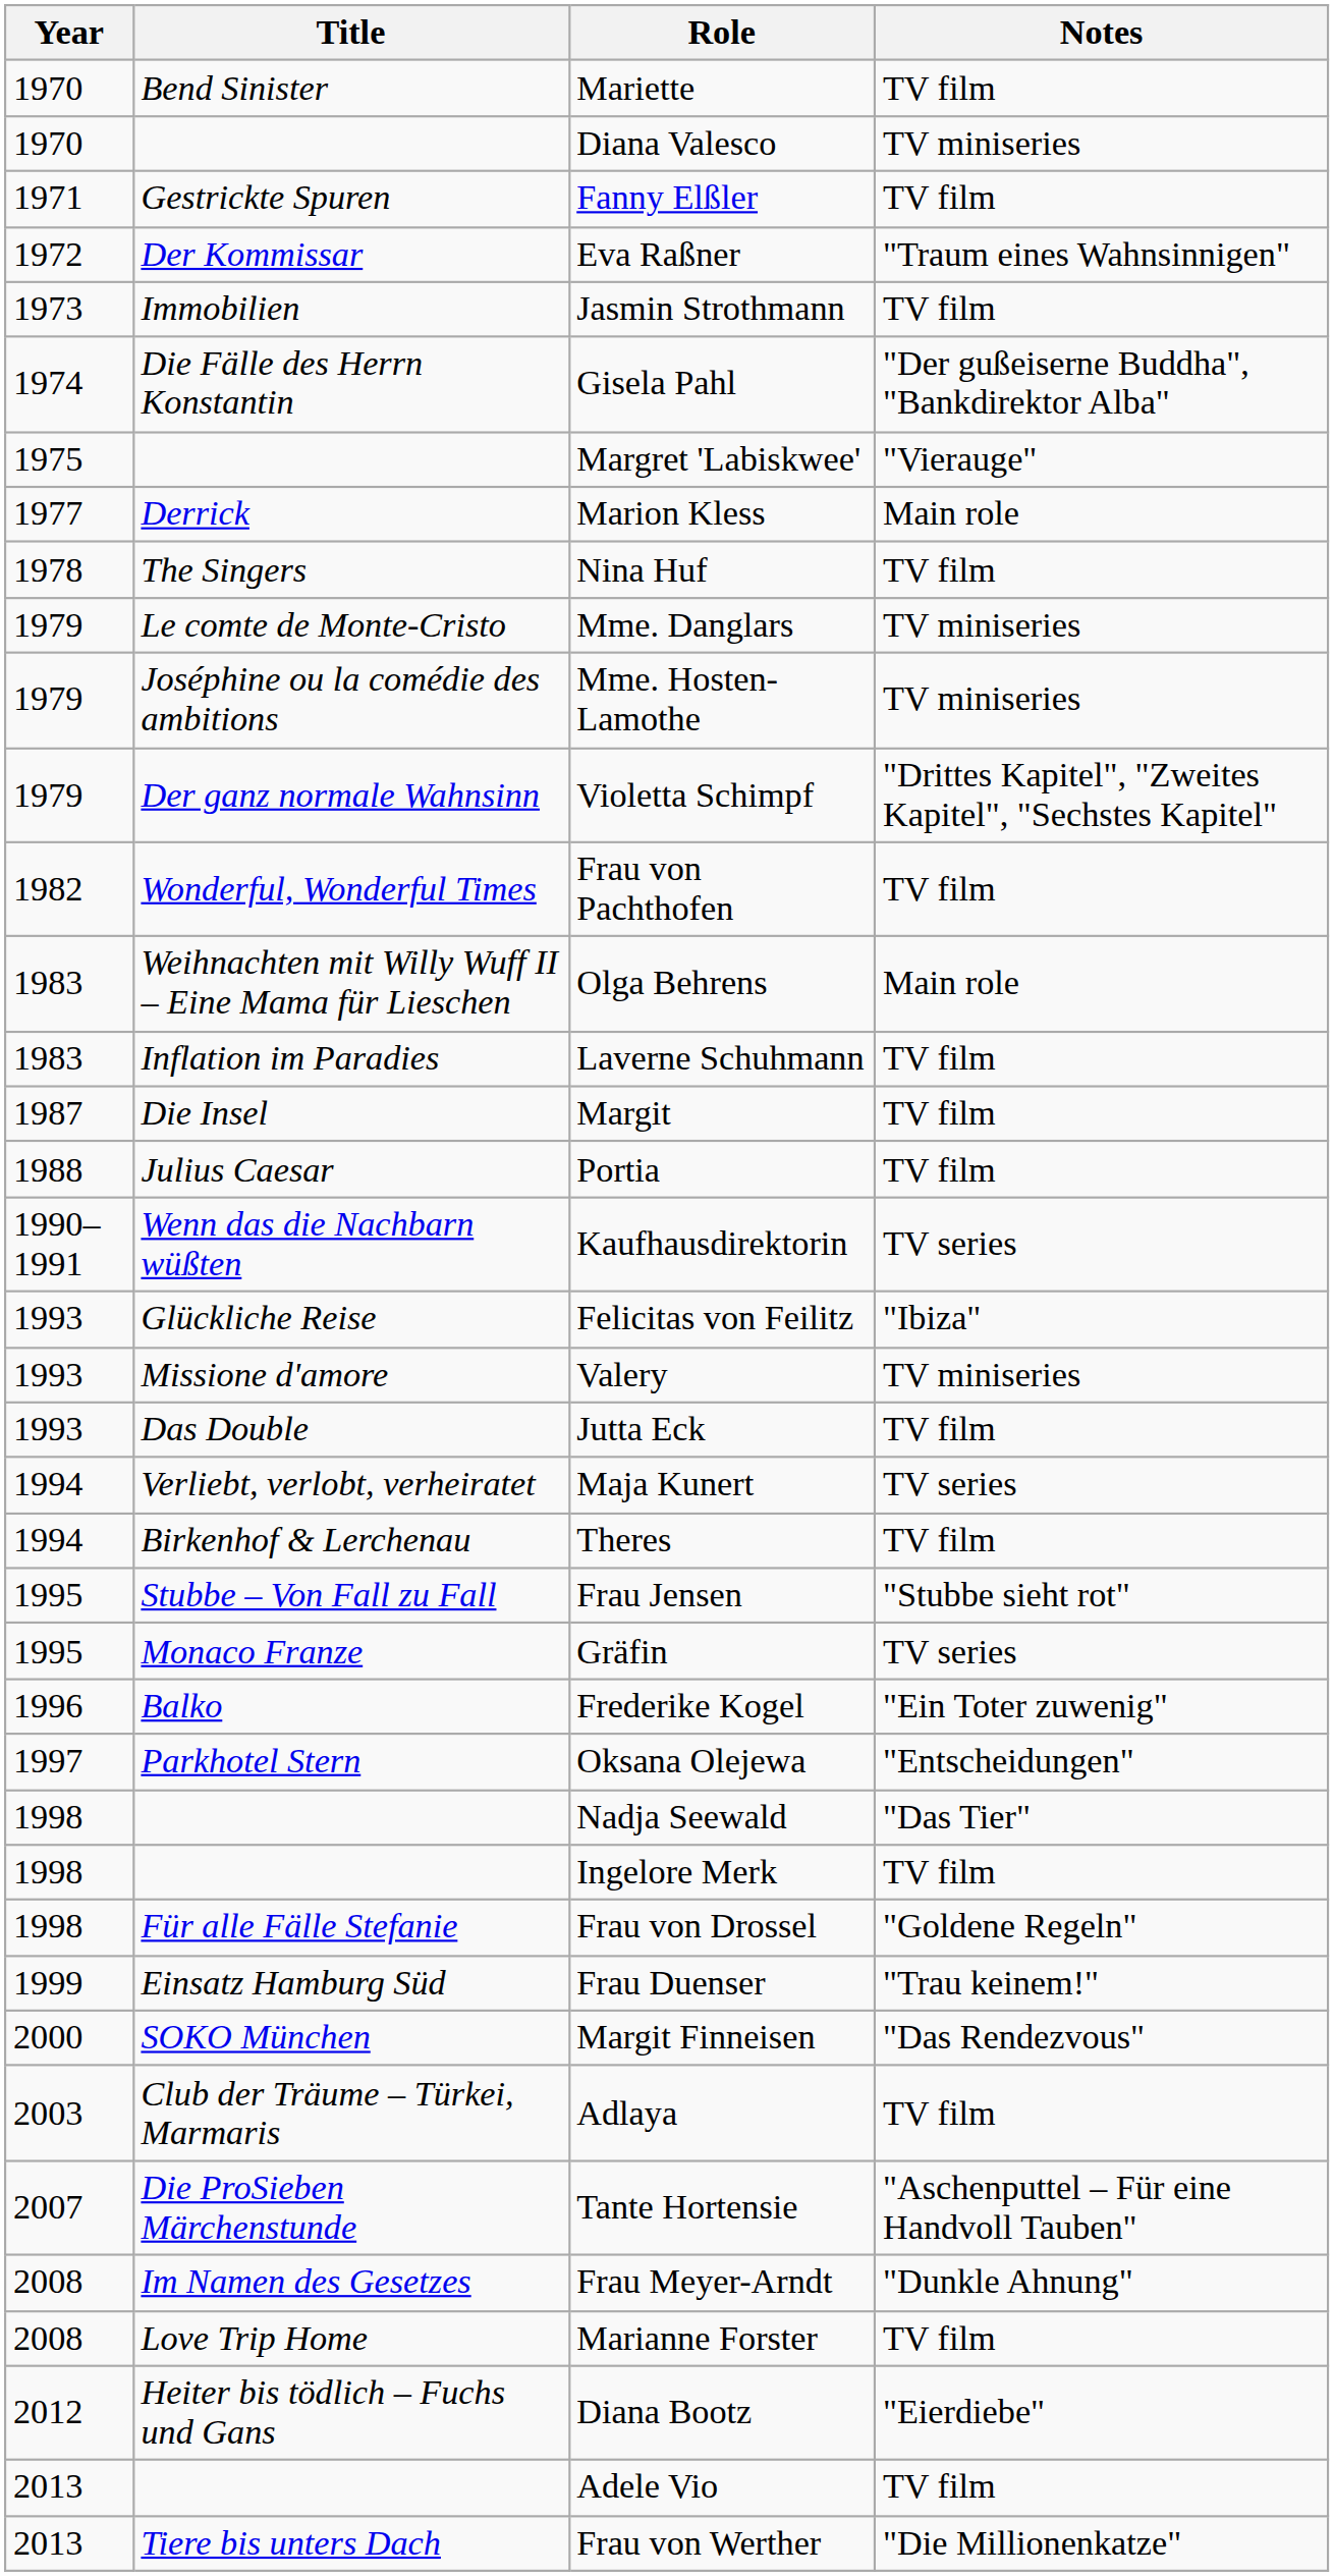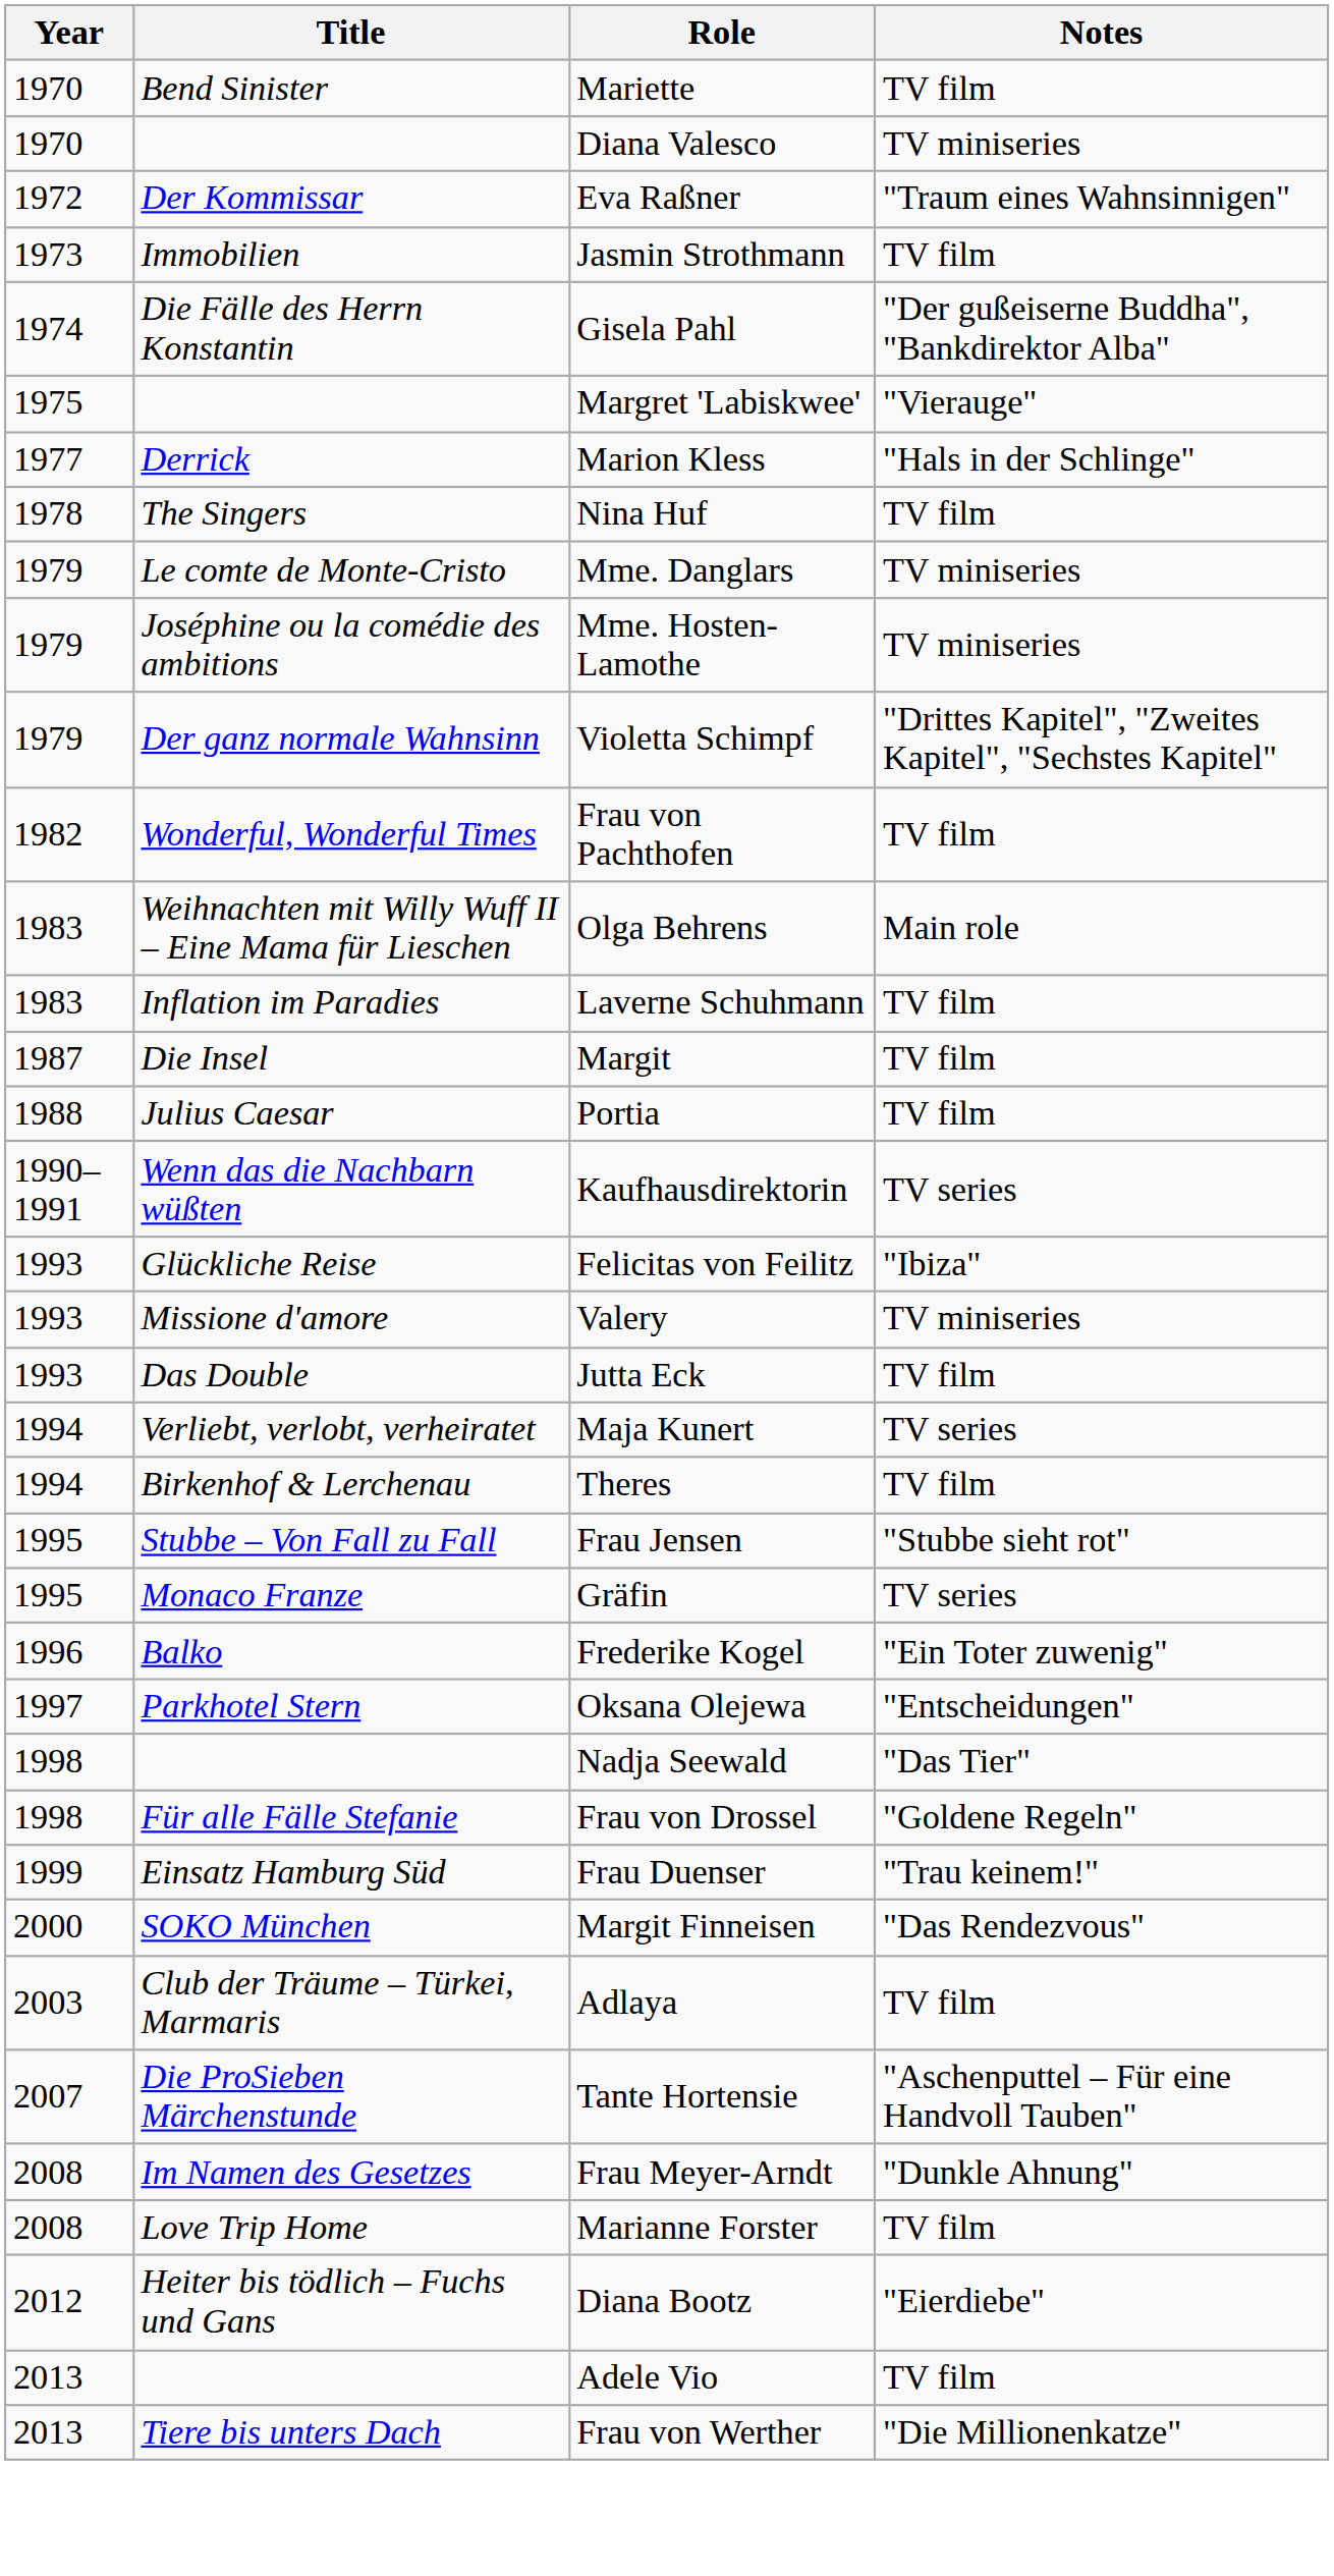- row: 1971 | Gestrickte Spuren | Fanny Elßler | TV film
Marion Kless | Notes: Main role -> "Hals in der Schlinge"
- row: 1998 | Ingelore Merk | TV film
